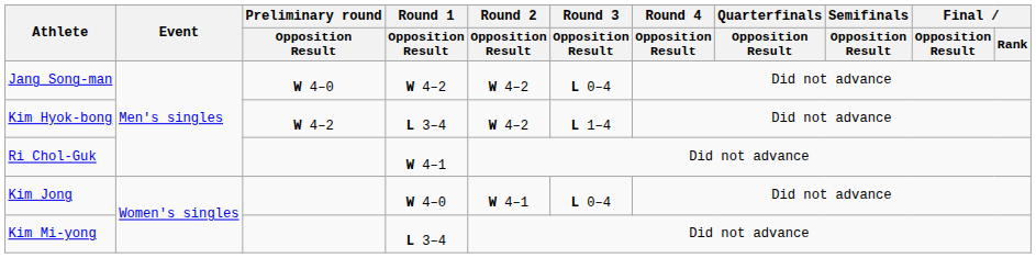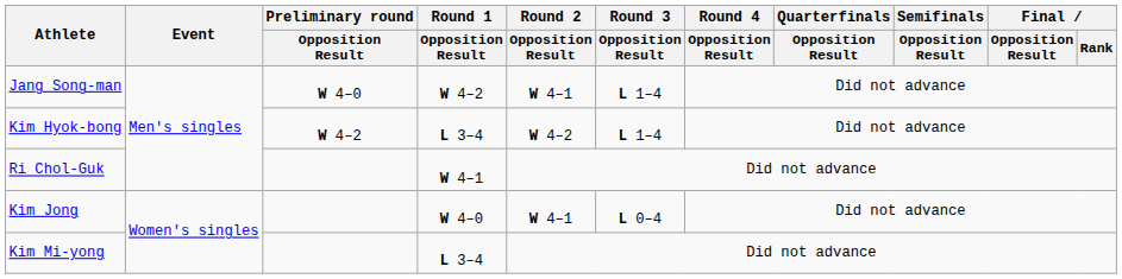Jang Song-man | Round 2 / Opposition Result: W 4–2 -> W 4–1
Jang Song-man | Round 3 / Opposition Result: L 0–4 -> L 1–4
